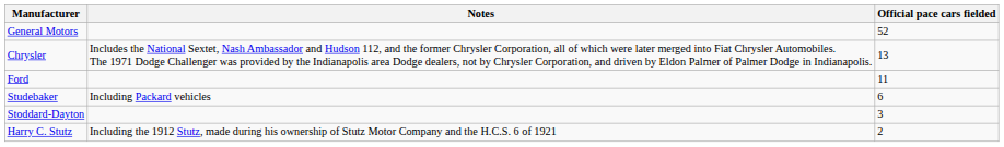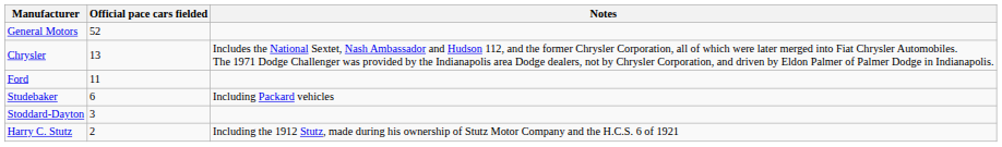columns swapped: Official pace cars fielded <-> Notes
